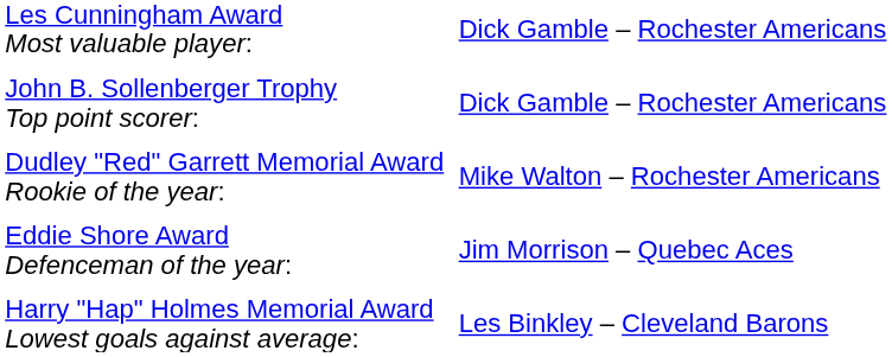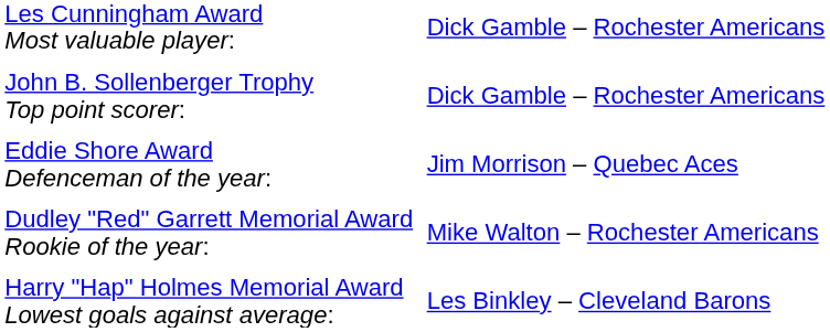rows swapped: Dudley "Red" Garrett Memorial Award Rookie of the year: <-> Eddie Shore Award Defenceman of the year:
